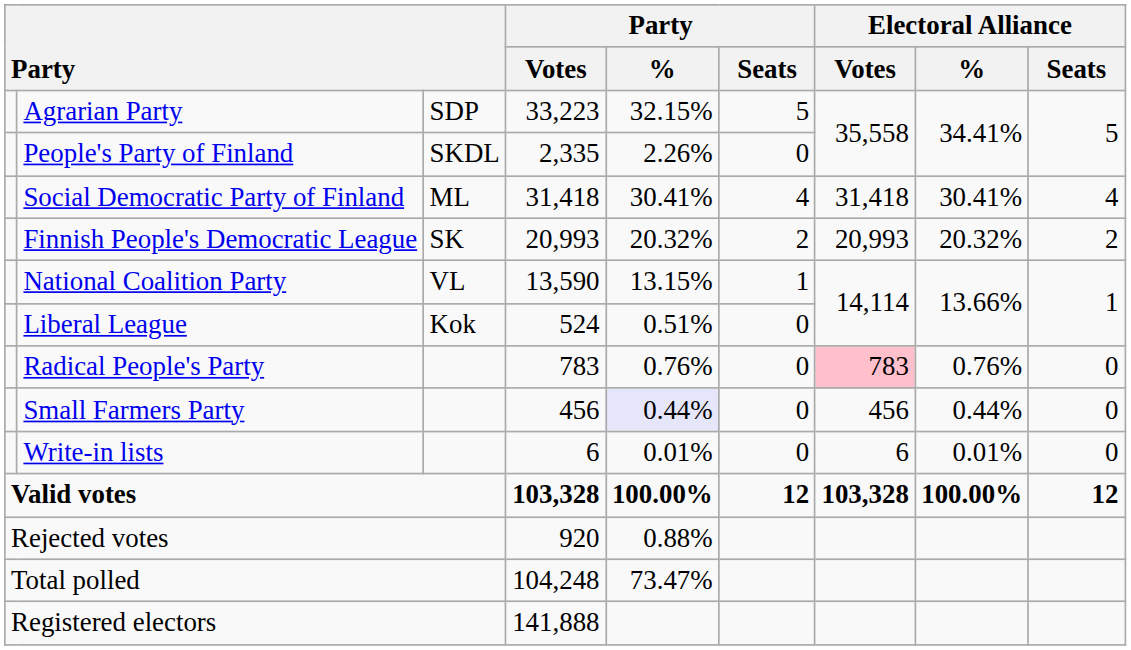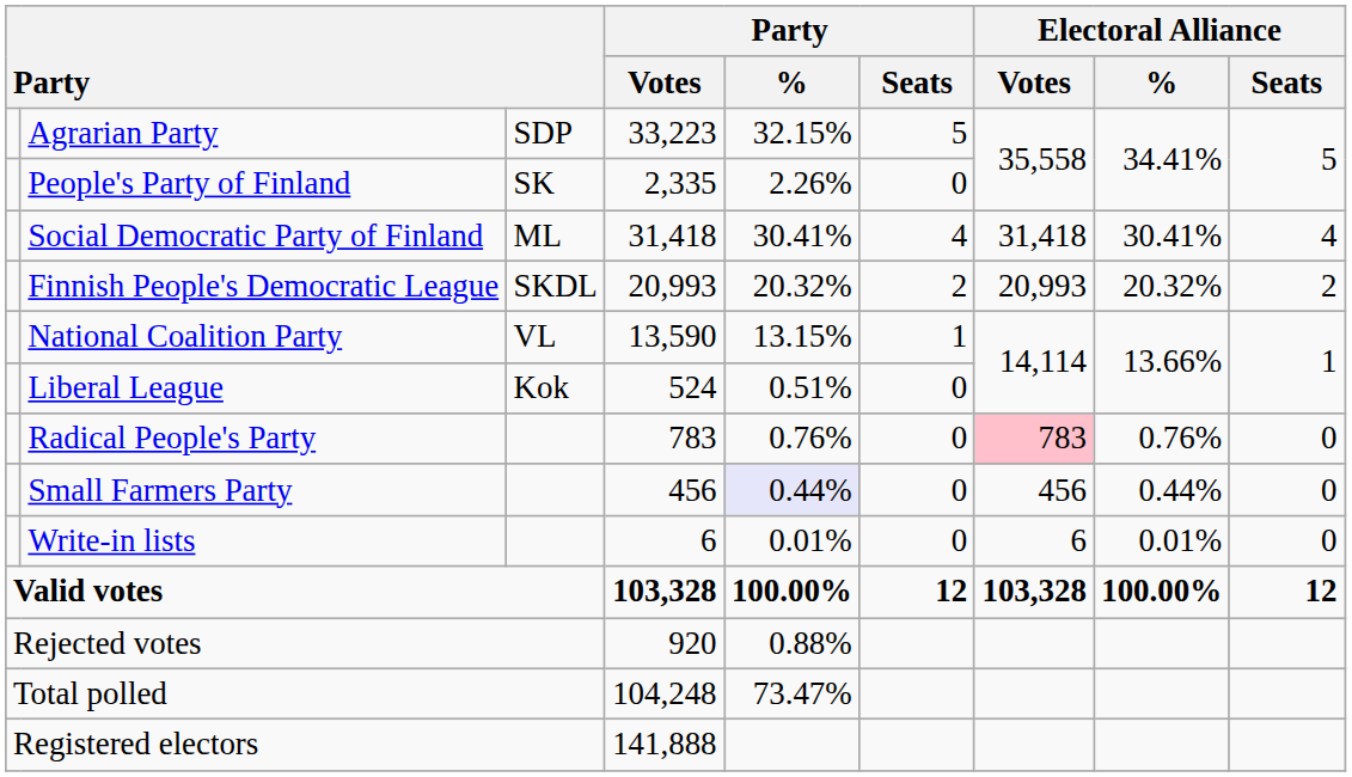People's Party of Finland | column 3: SKDL -> SK
Finnish People's Democratic League | column 3: SK -> SKDL
